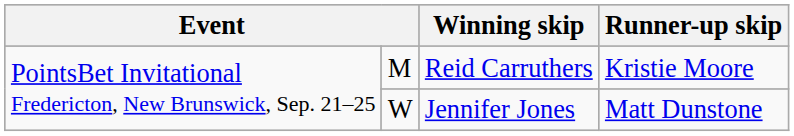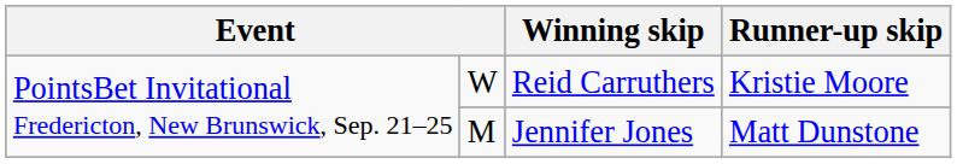Reid Carruthers | column 2: M -> W
Jennifer Jones | column 2: W -> M
